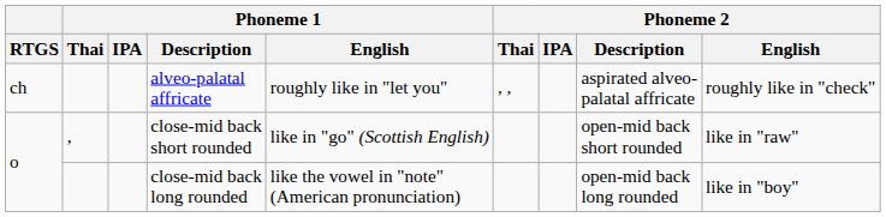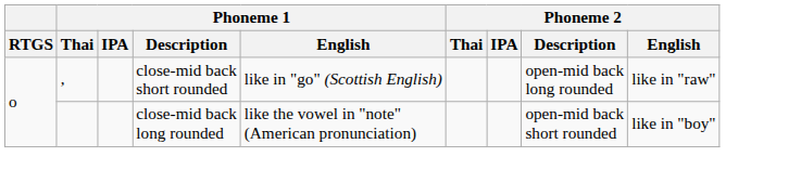- row: ch | alveo-palatal affricate | roughly like in "let you" | , , | aspirated alveo- palatal affricate | roughly like in "check"
close-mid back short rounded | Phoneme 2 / Description: open-mid back short rounded -> open-mid back long rounded
close-mid back long rounded | Phoneme 2 / Description: open-mid back long rounded -> open-mid back short rounded
